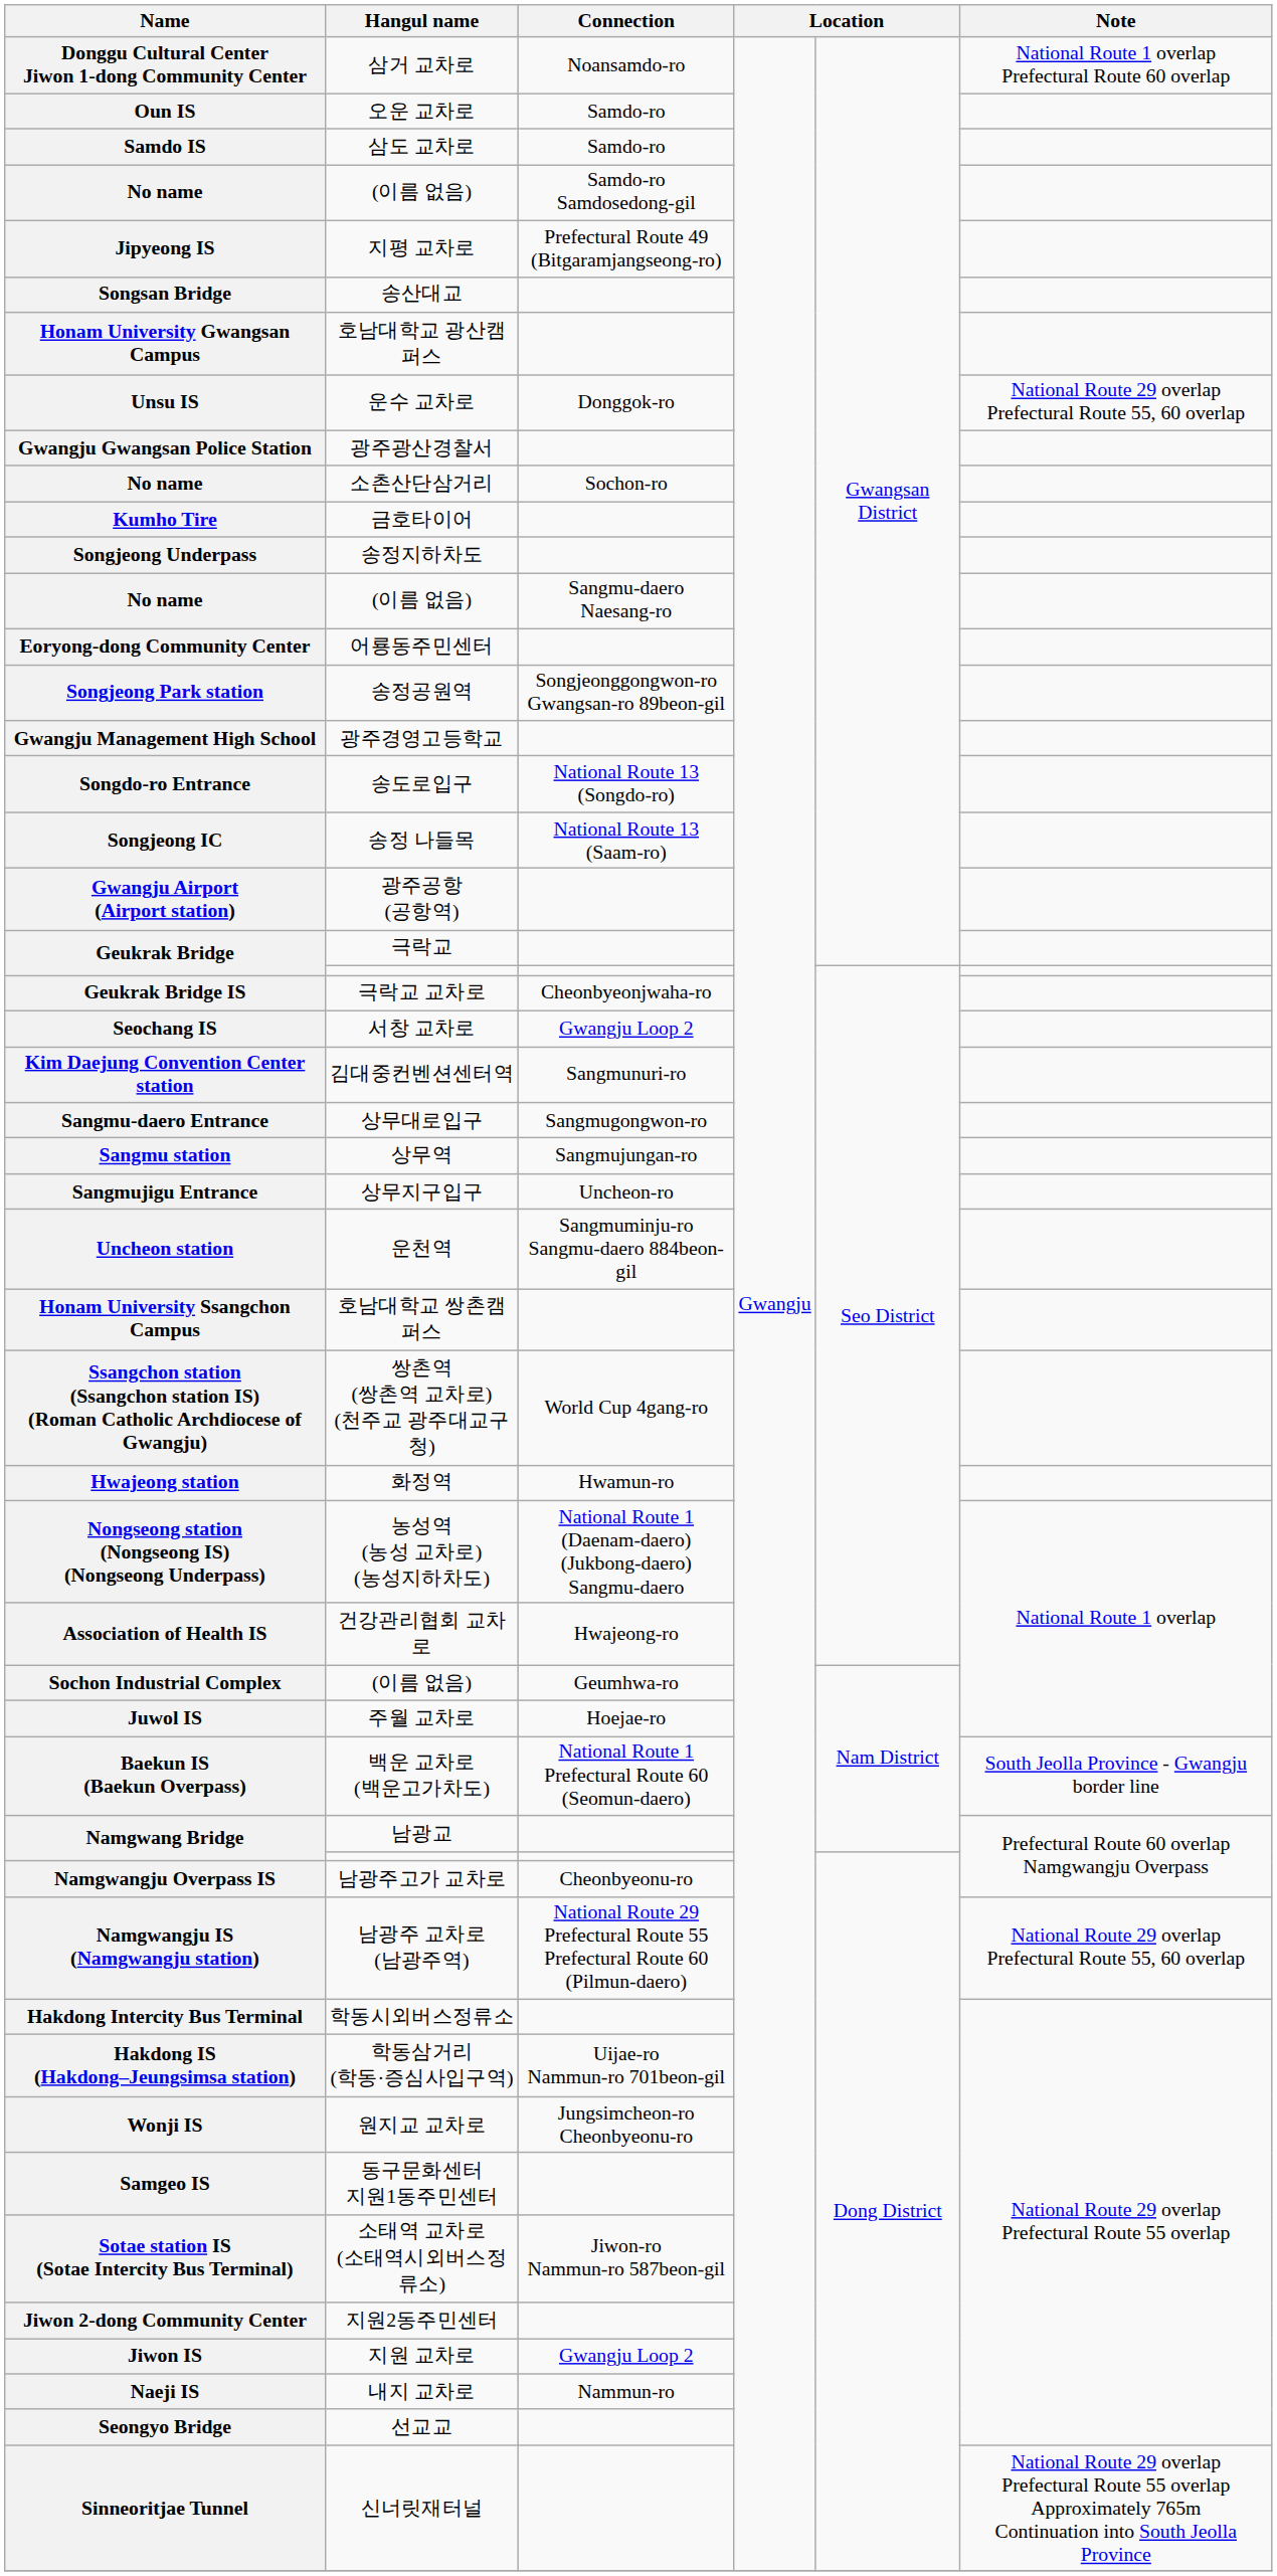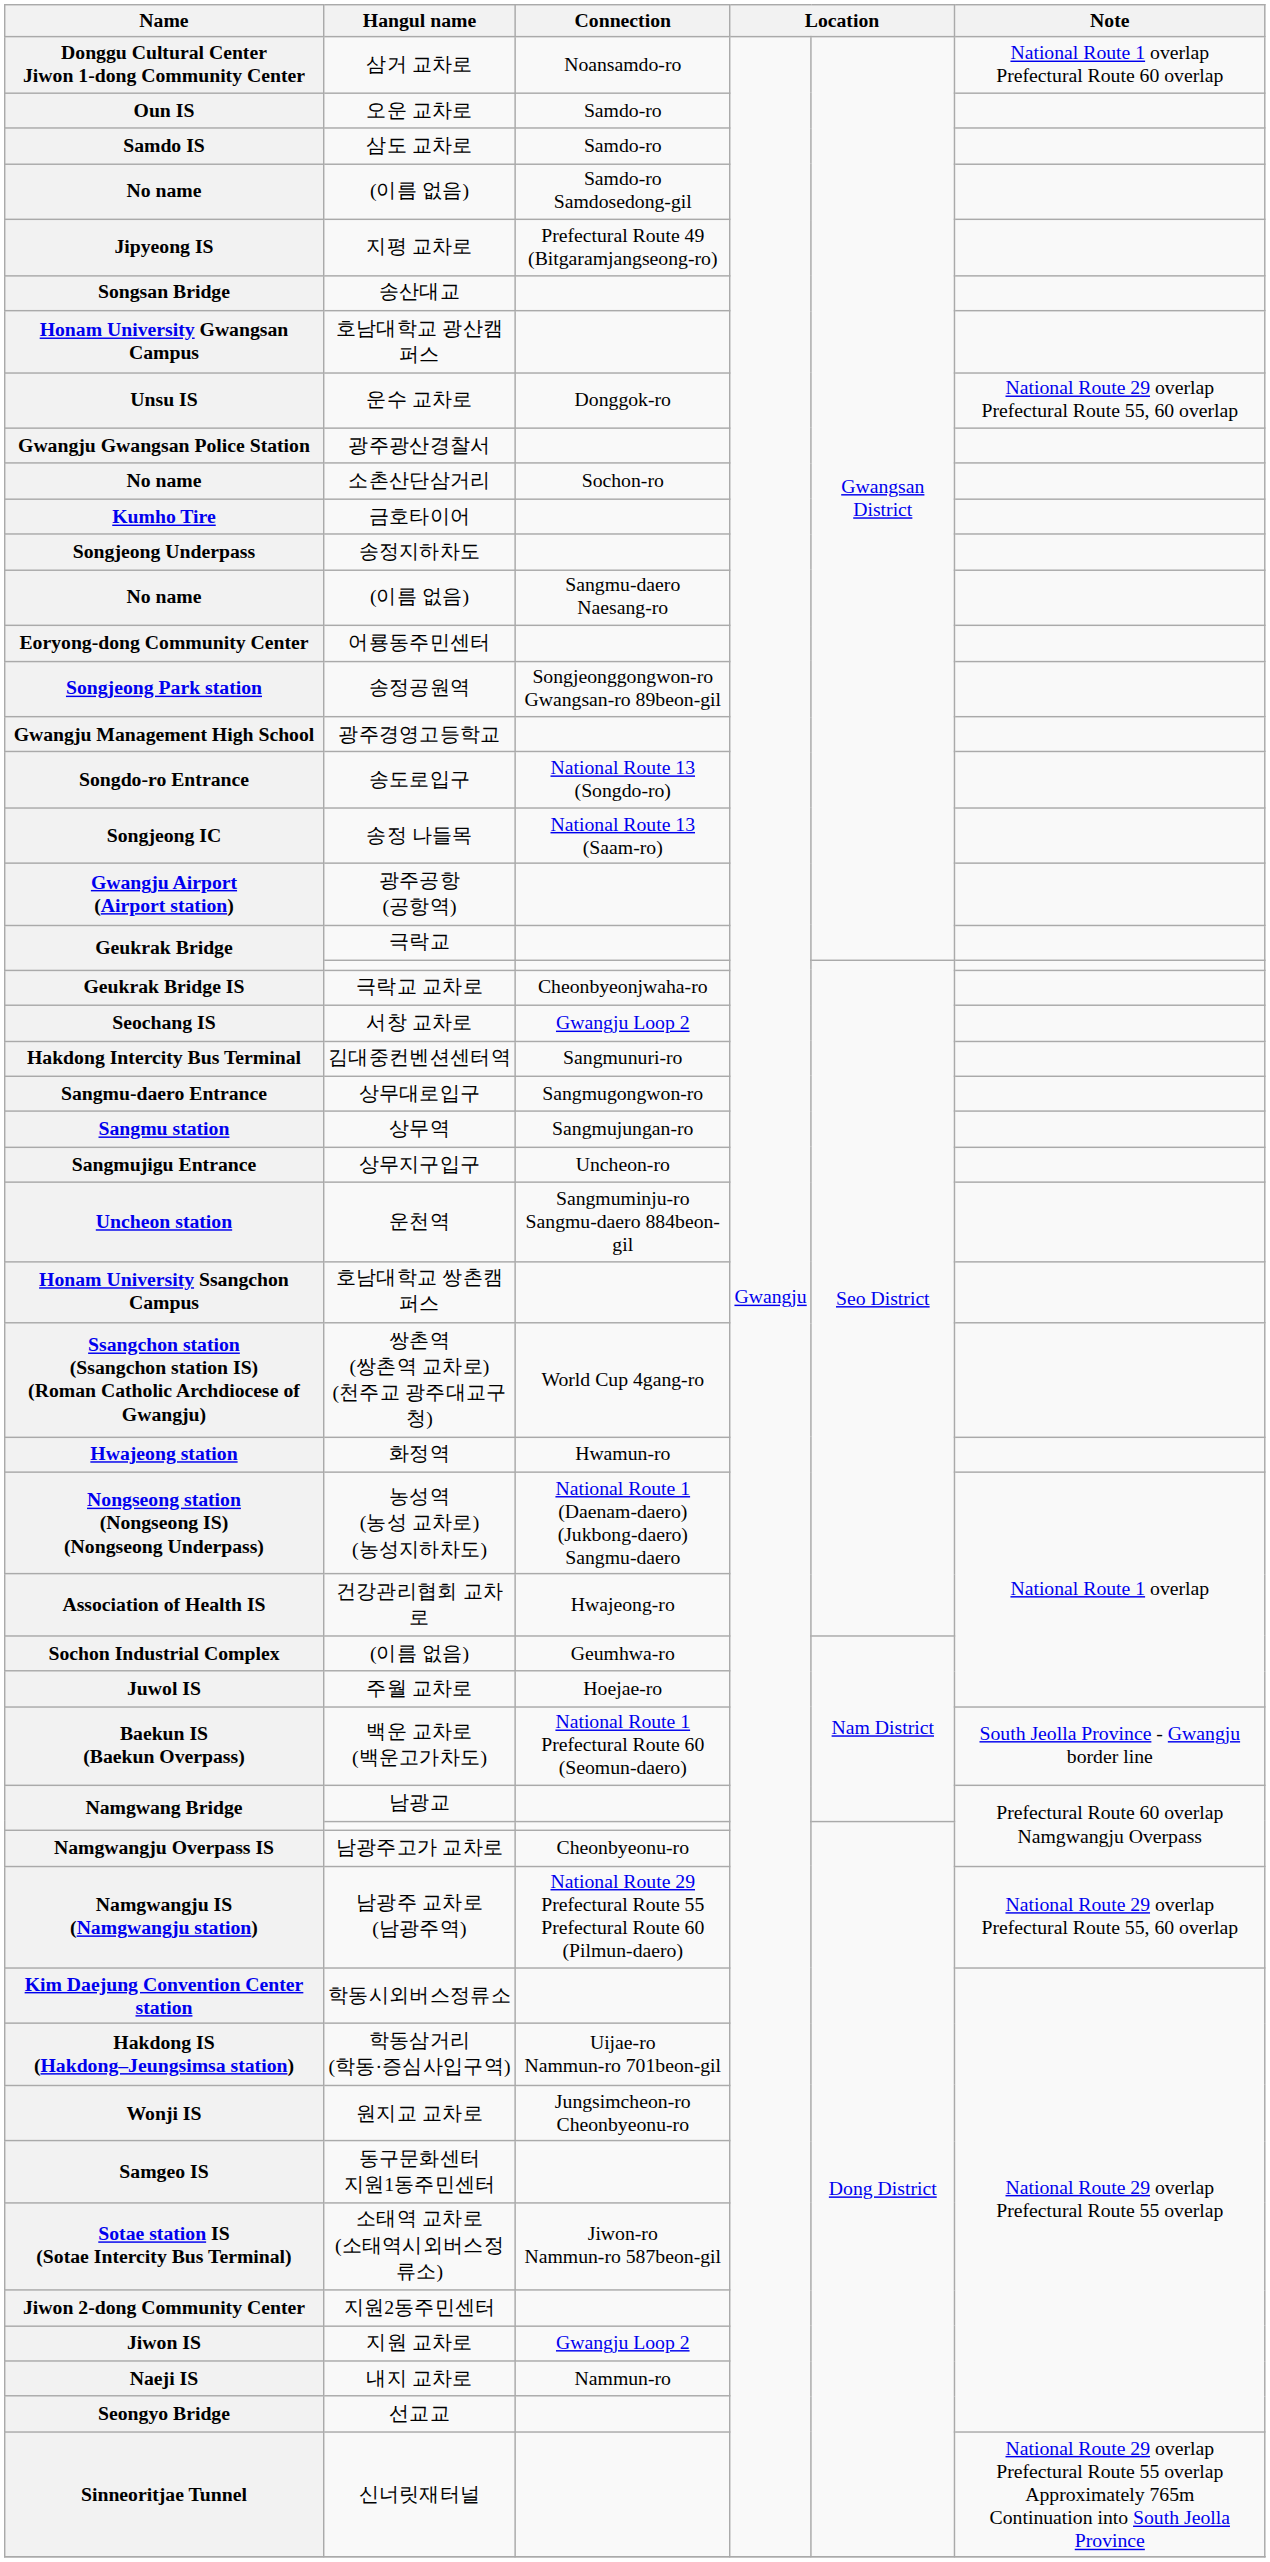김대중컨벤션센터역 | Name: Kim Daejung Convention Center station -> Hakdong Intercity Bus Terminal
학동시외버스정류소 | Name: Hakdong Intercity Bus Terminal -> Kim Daejung Convention Center station
